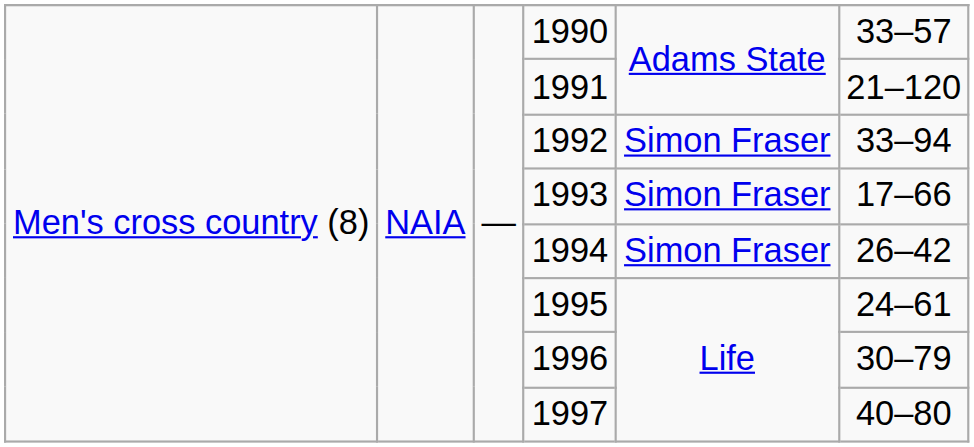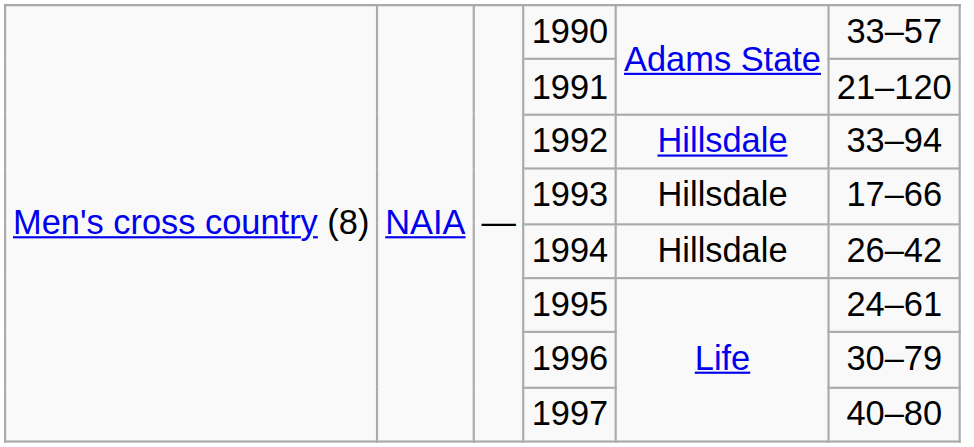1992 | column 5: Simon Fraser -> Hillsdale
1993 | column 5: Simon Fraser -> Hillsdale
1994 | column 5: Simon Fraser -> Hillsdale
